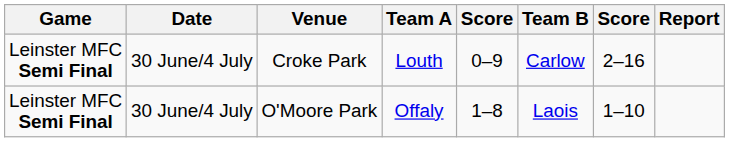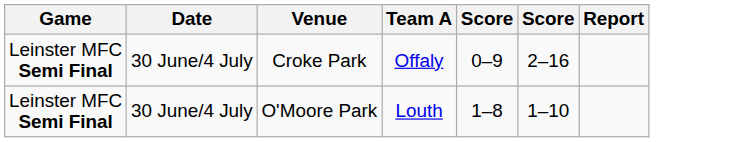- column: Team B | Carlow | Laois
Croke Park | Team A: Louth -> Offaly
O'Moore Park | Team A: Offaly -> Louth
